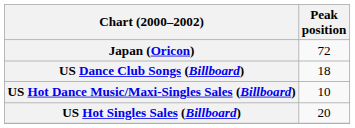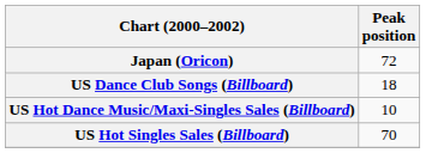US Hot Singles Sales (Billboard) | Peak position: 20 -> 70
